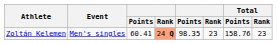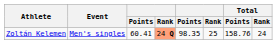Zoltán Kelemen | column 6: 23 -> 25
Zoltán Kelemen | Total / Rank: 23 -> 24
